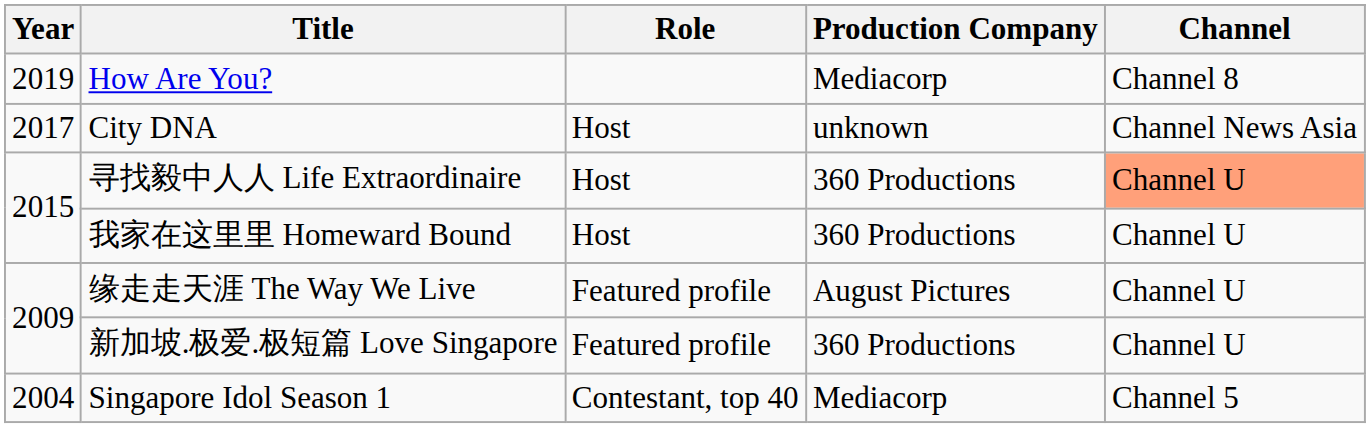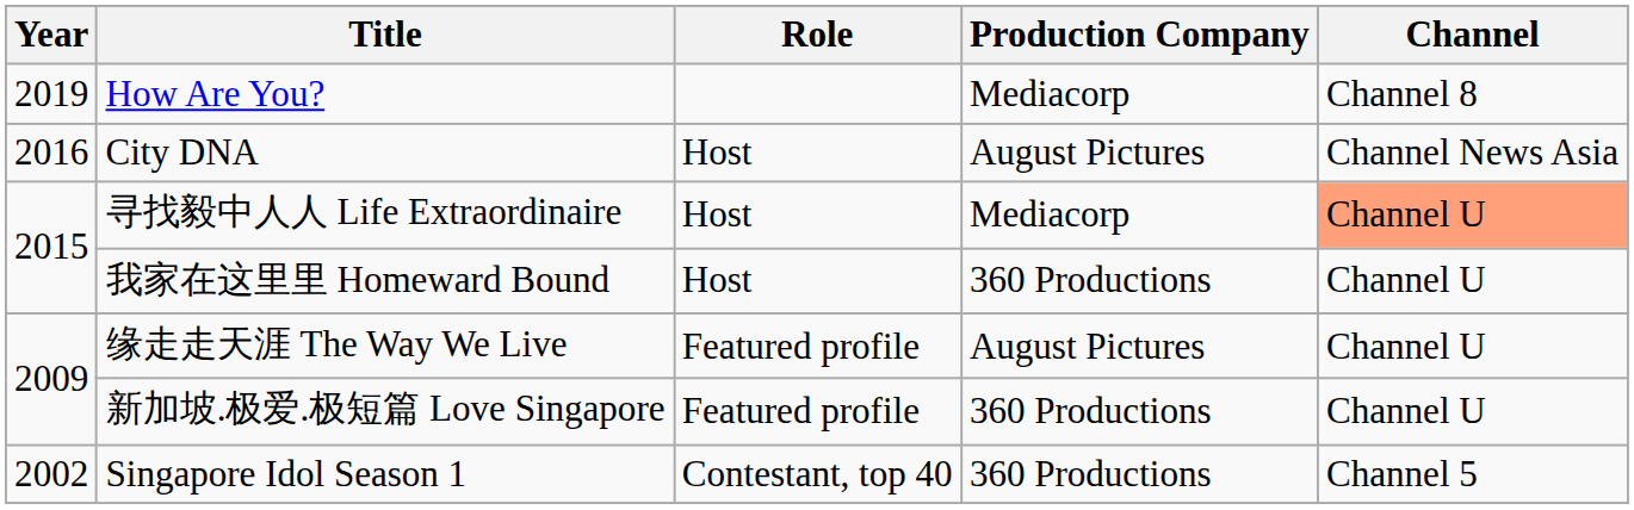City DNA | Year: 2017 -> 2016
City DNA | Production Company: unknown -> August Pictures
寻找毅中⼈人 Life Extraordinaire | Production Company: 360 Productions -> Mediacorp
Singapore Idol Season 1 | Year: 2004 -> 2002
Singapore Idol Season 1 | Production Company: Mediacorp -> 360 Productions
